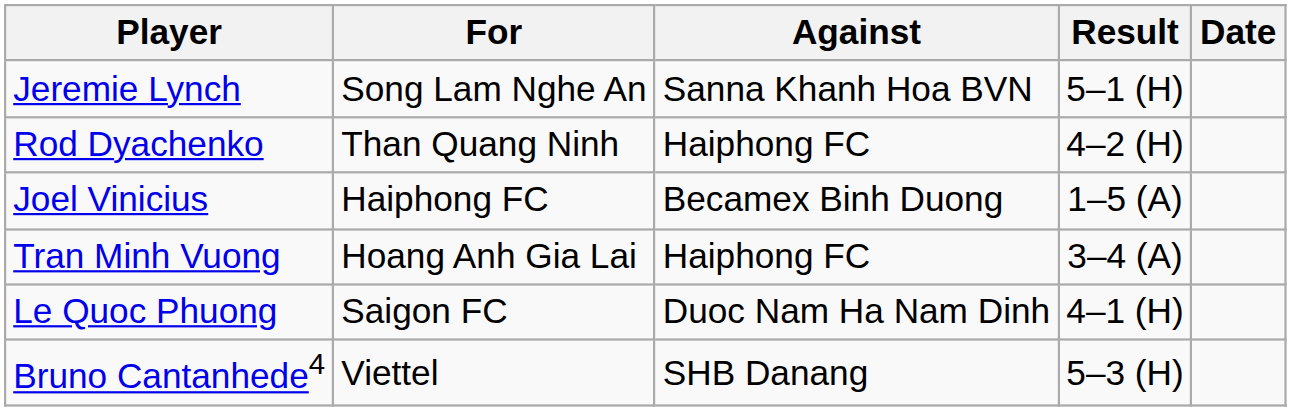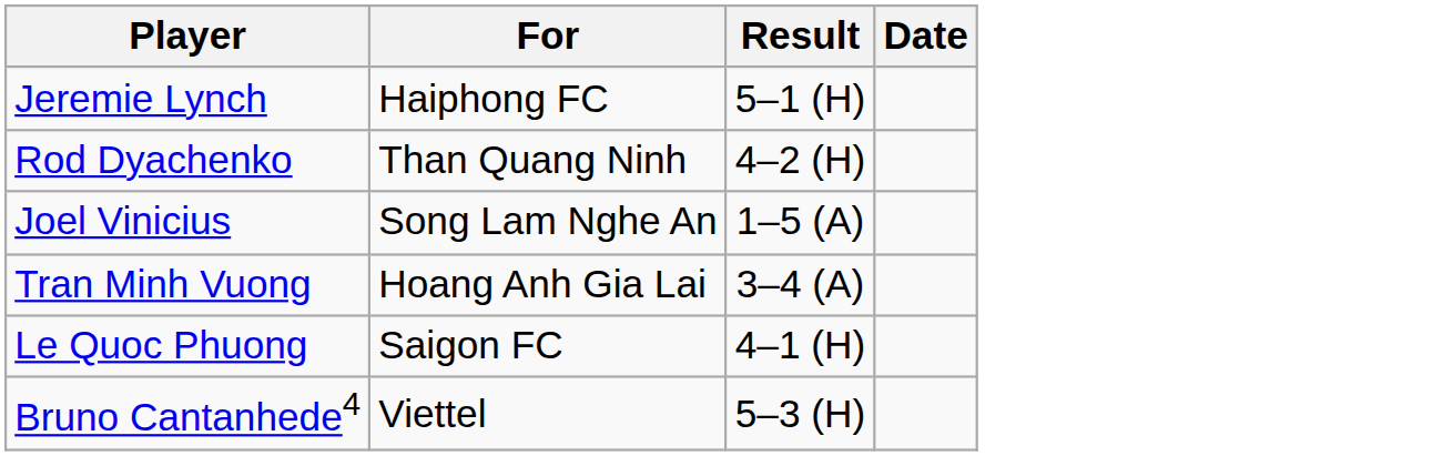- column: Against | Sanna Khanh Hoa BVN | Haiphong FC | Becamex Binh Duong | Haiphong FC | Duoc Nam Ha Nam Dinh | SHB Danang
Jeremie Lynch | For: Song Lam Nghe An -> Haiphong FC
Joel Vinicius | For: Haiphong FC -> Song Lam Nghe An
